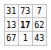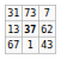13 | column 2: 17 -> 37
